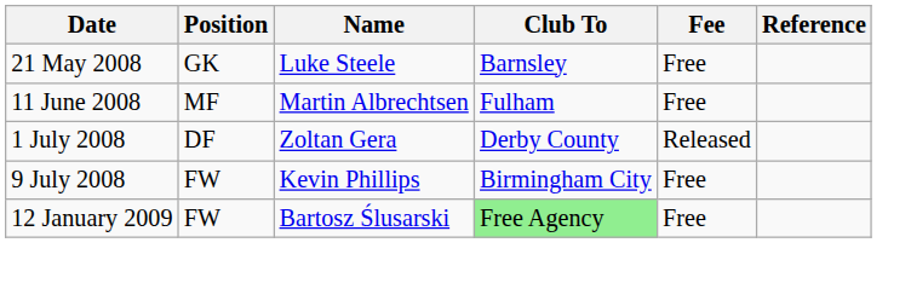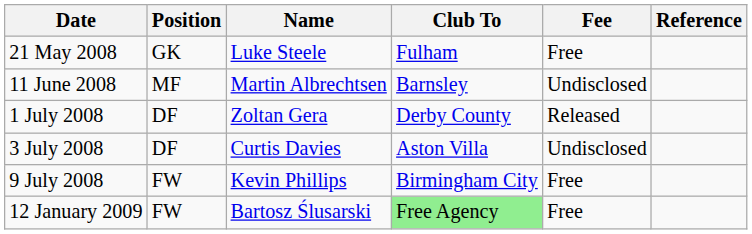21 May 2008 | Club To: Barnsley -> Fulham
11 June 2008 | Club To: Fulham -> Barnsley
11 June 2008 | Fee: Free -> Undisclosed
+ row: 3 July 2008 | DF | Curtis Davies | Aston Villa | Undisclosed
